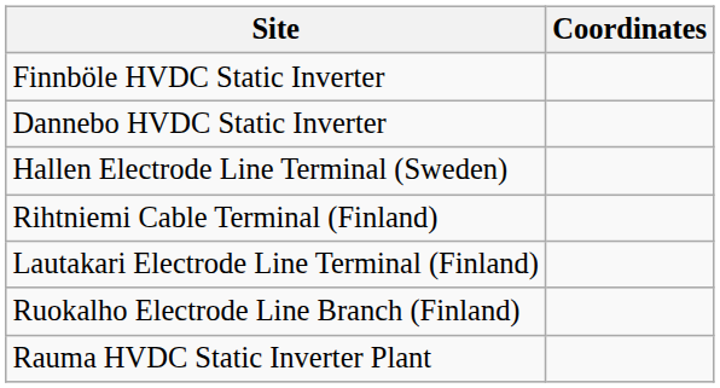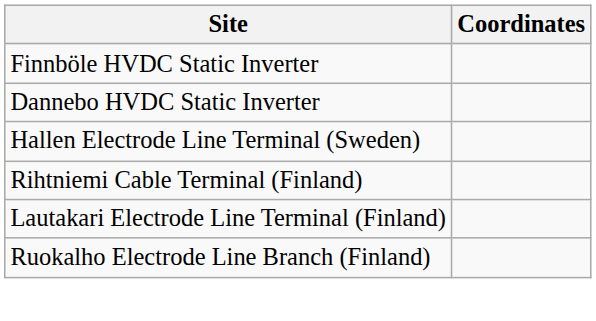- row: Rauma HVDC Static Inverter Plant
